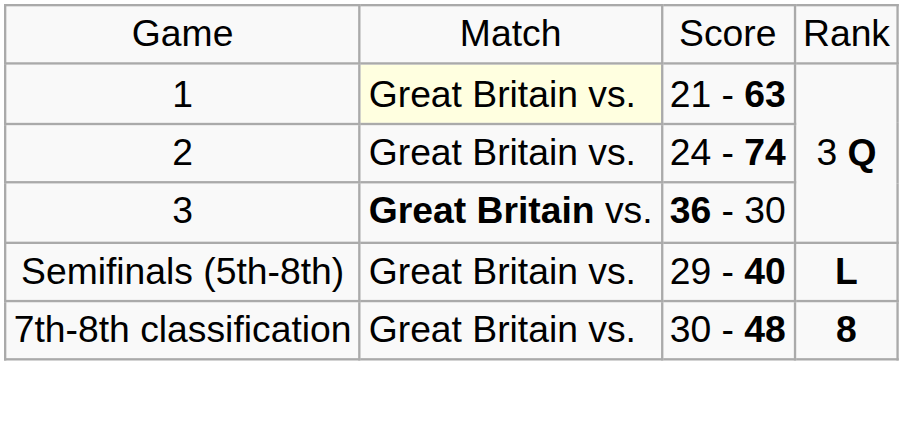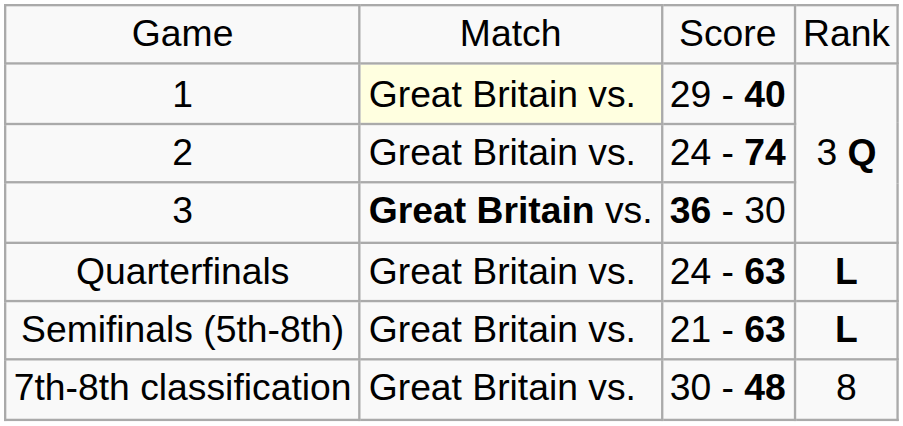1 | column 3: 21 - 63 -> 29 - 40
+ row: Quarterfinals | Great Britain vs. | 24 - 63 | L
Semifinals (5th-8th) | column 3: 29 - 40 -> 21 - 63
7th-8th classification | column 4: bold -> normal
